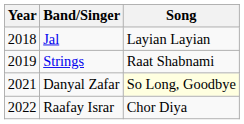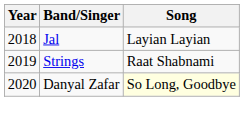Danyal Zafar | Year: 2021 -> 2020
- row: 2022 | Raafay Israr | Chor Diya
